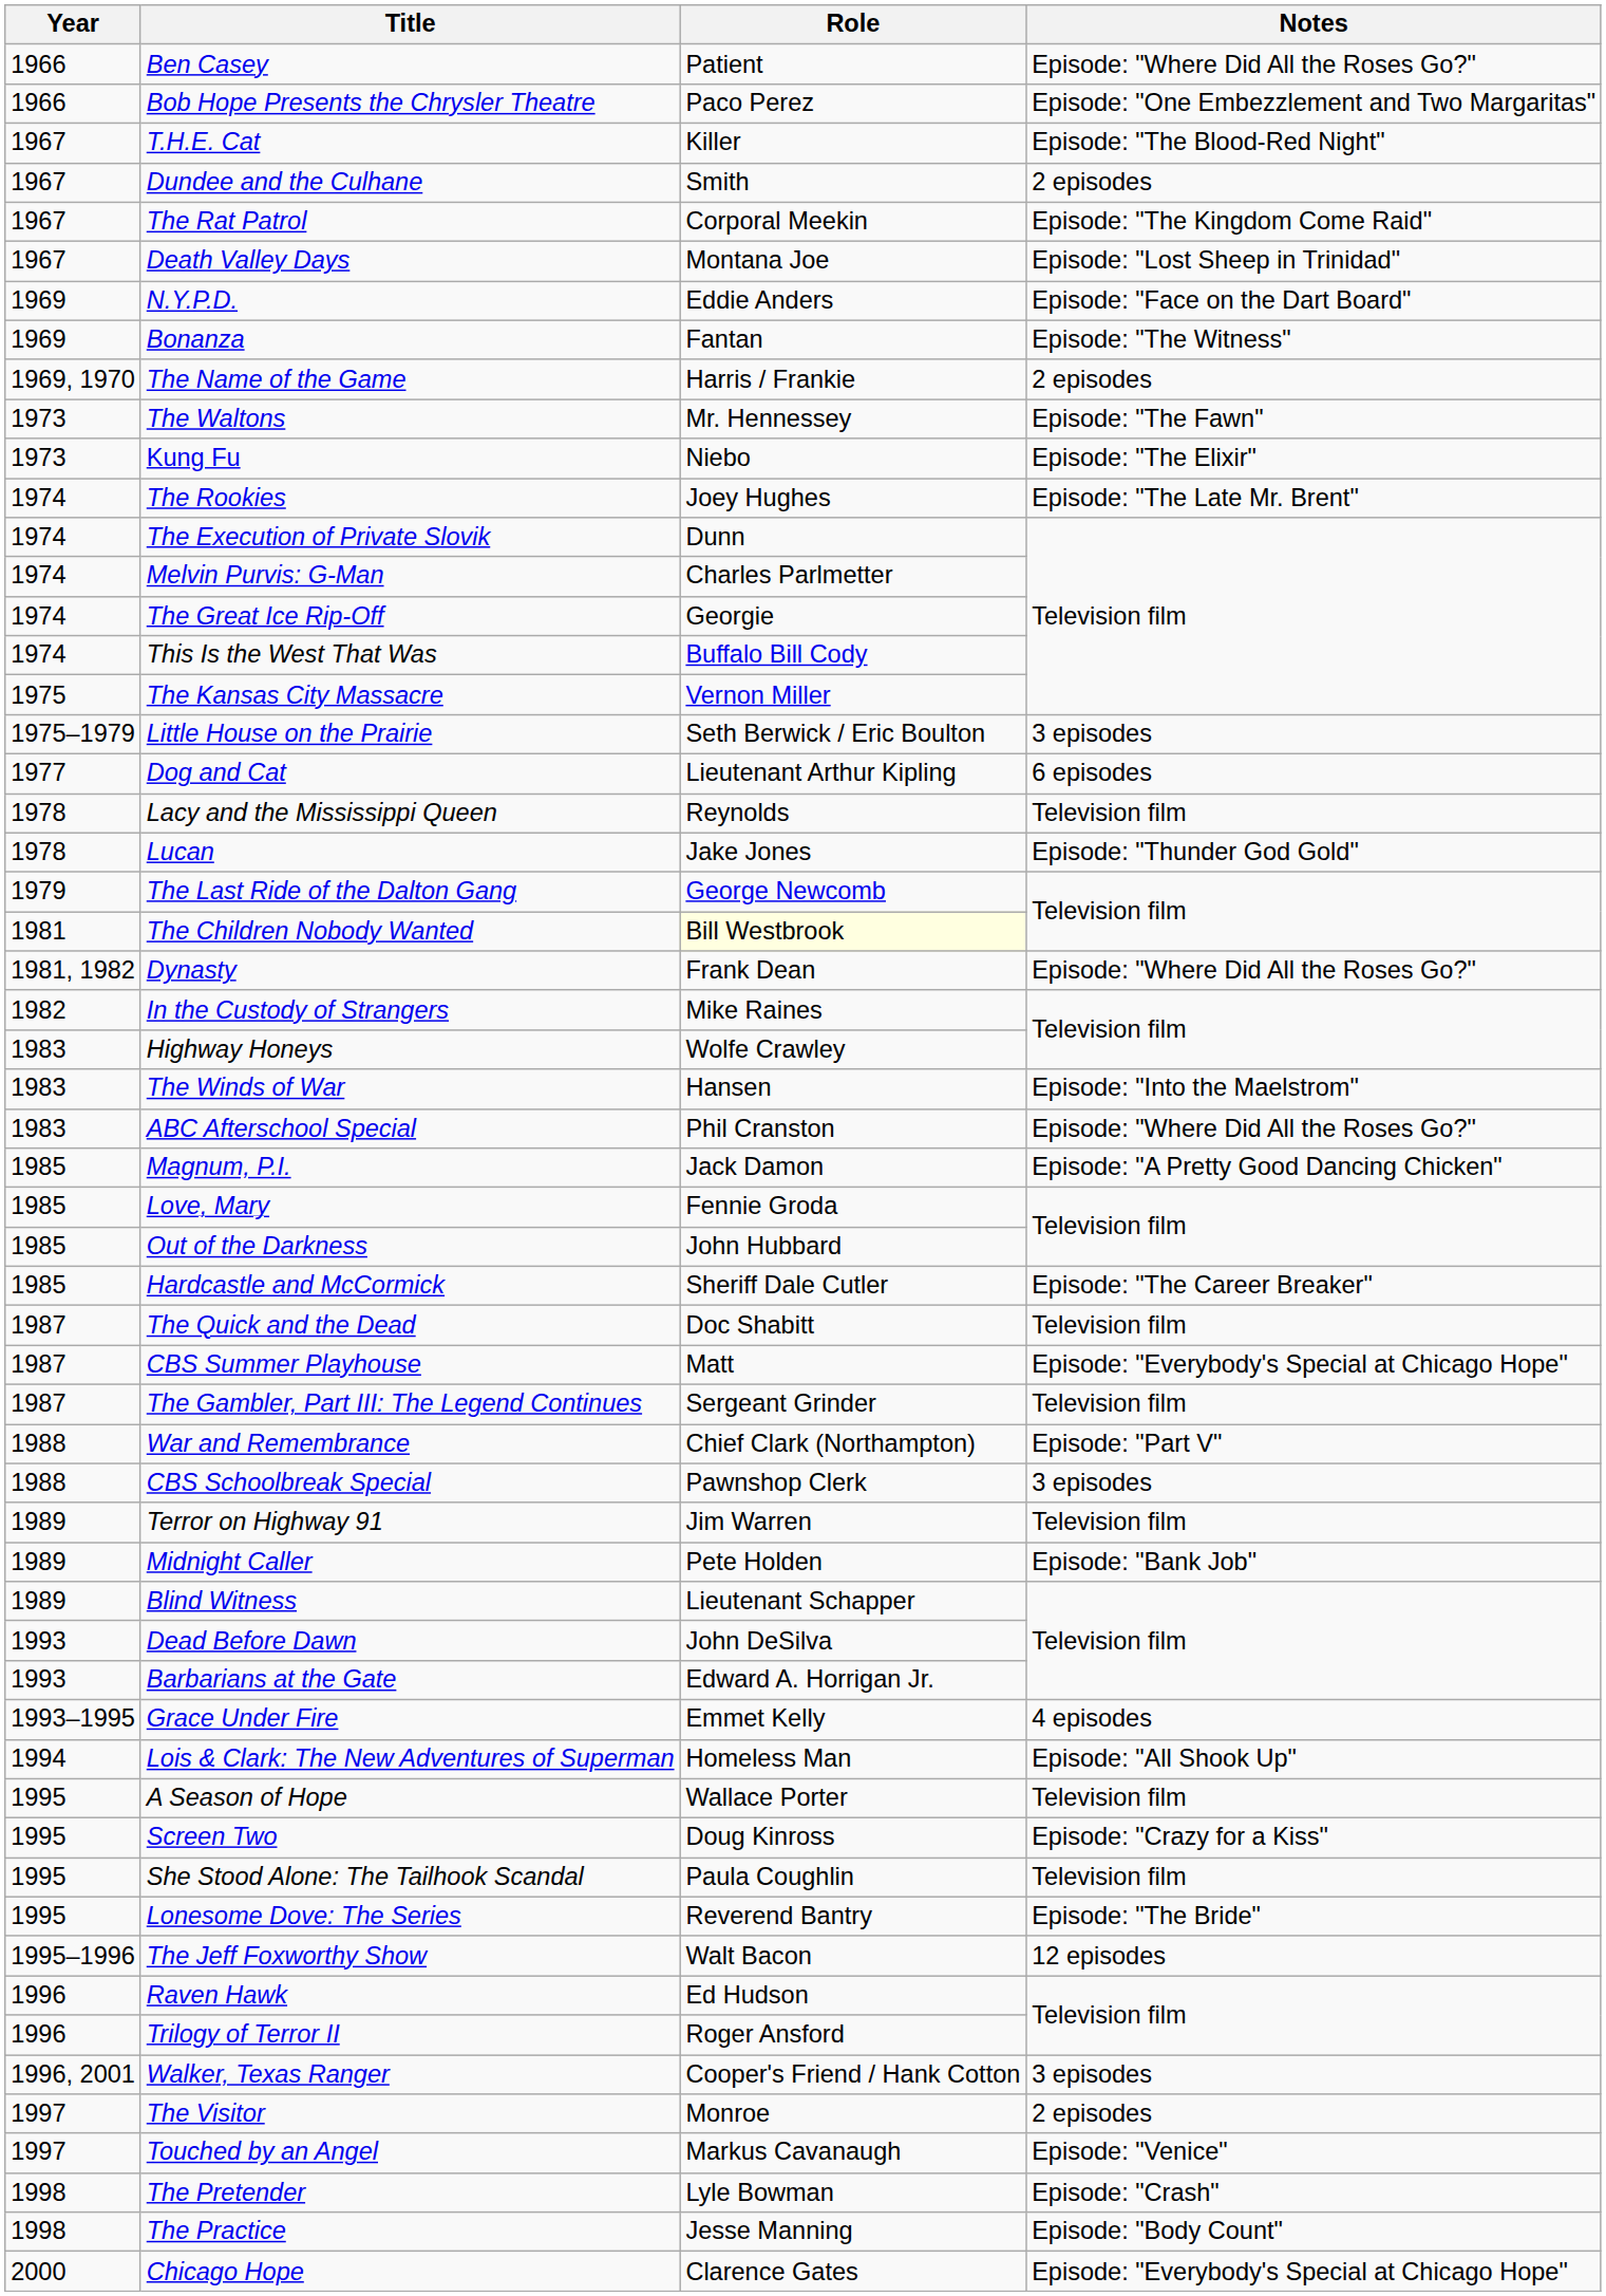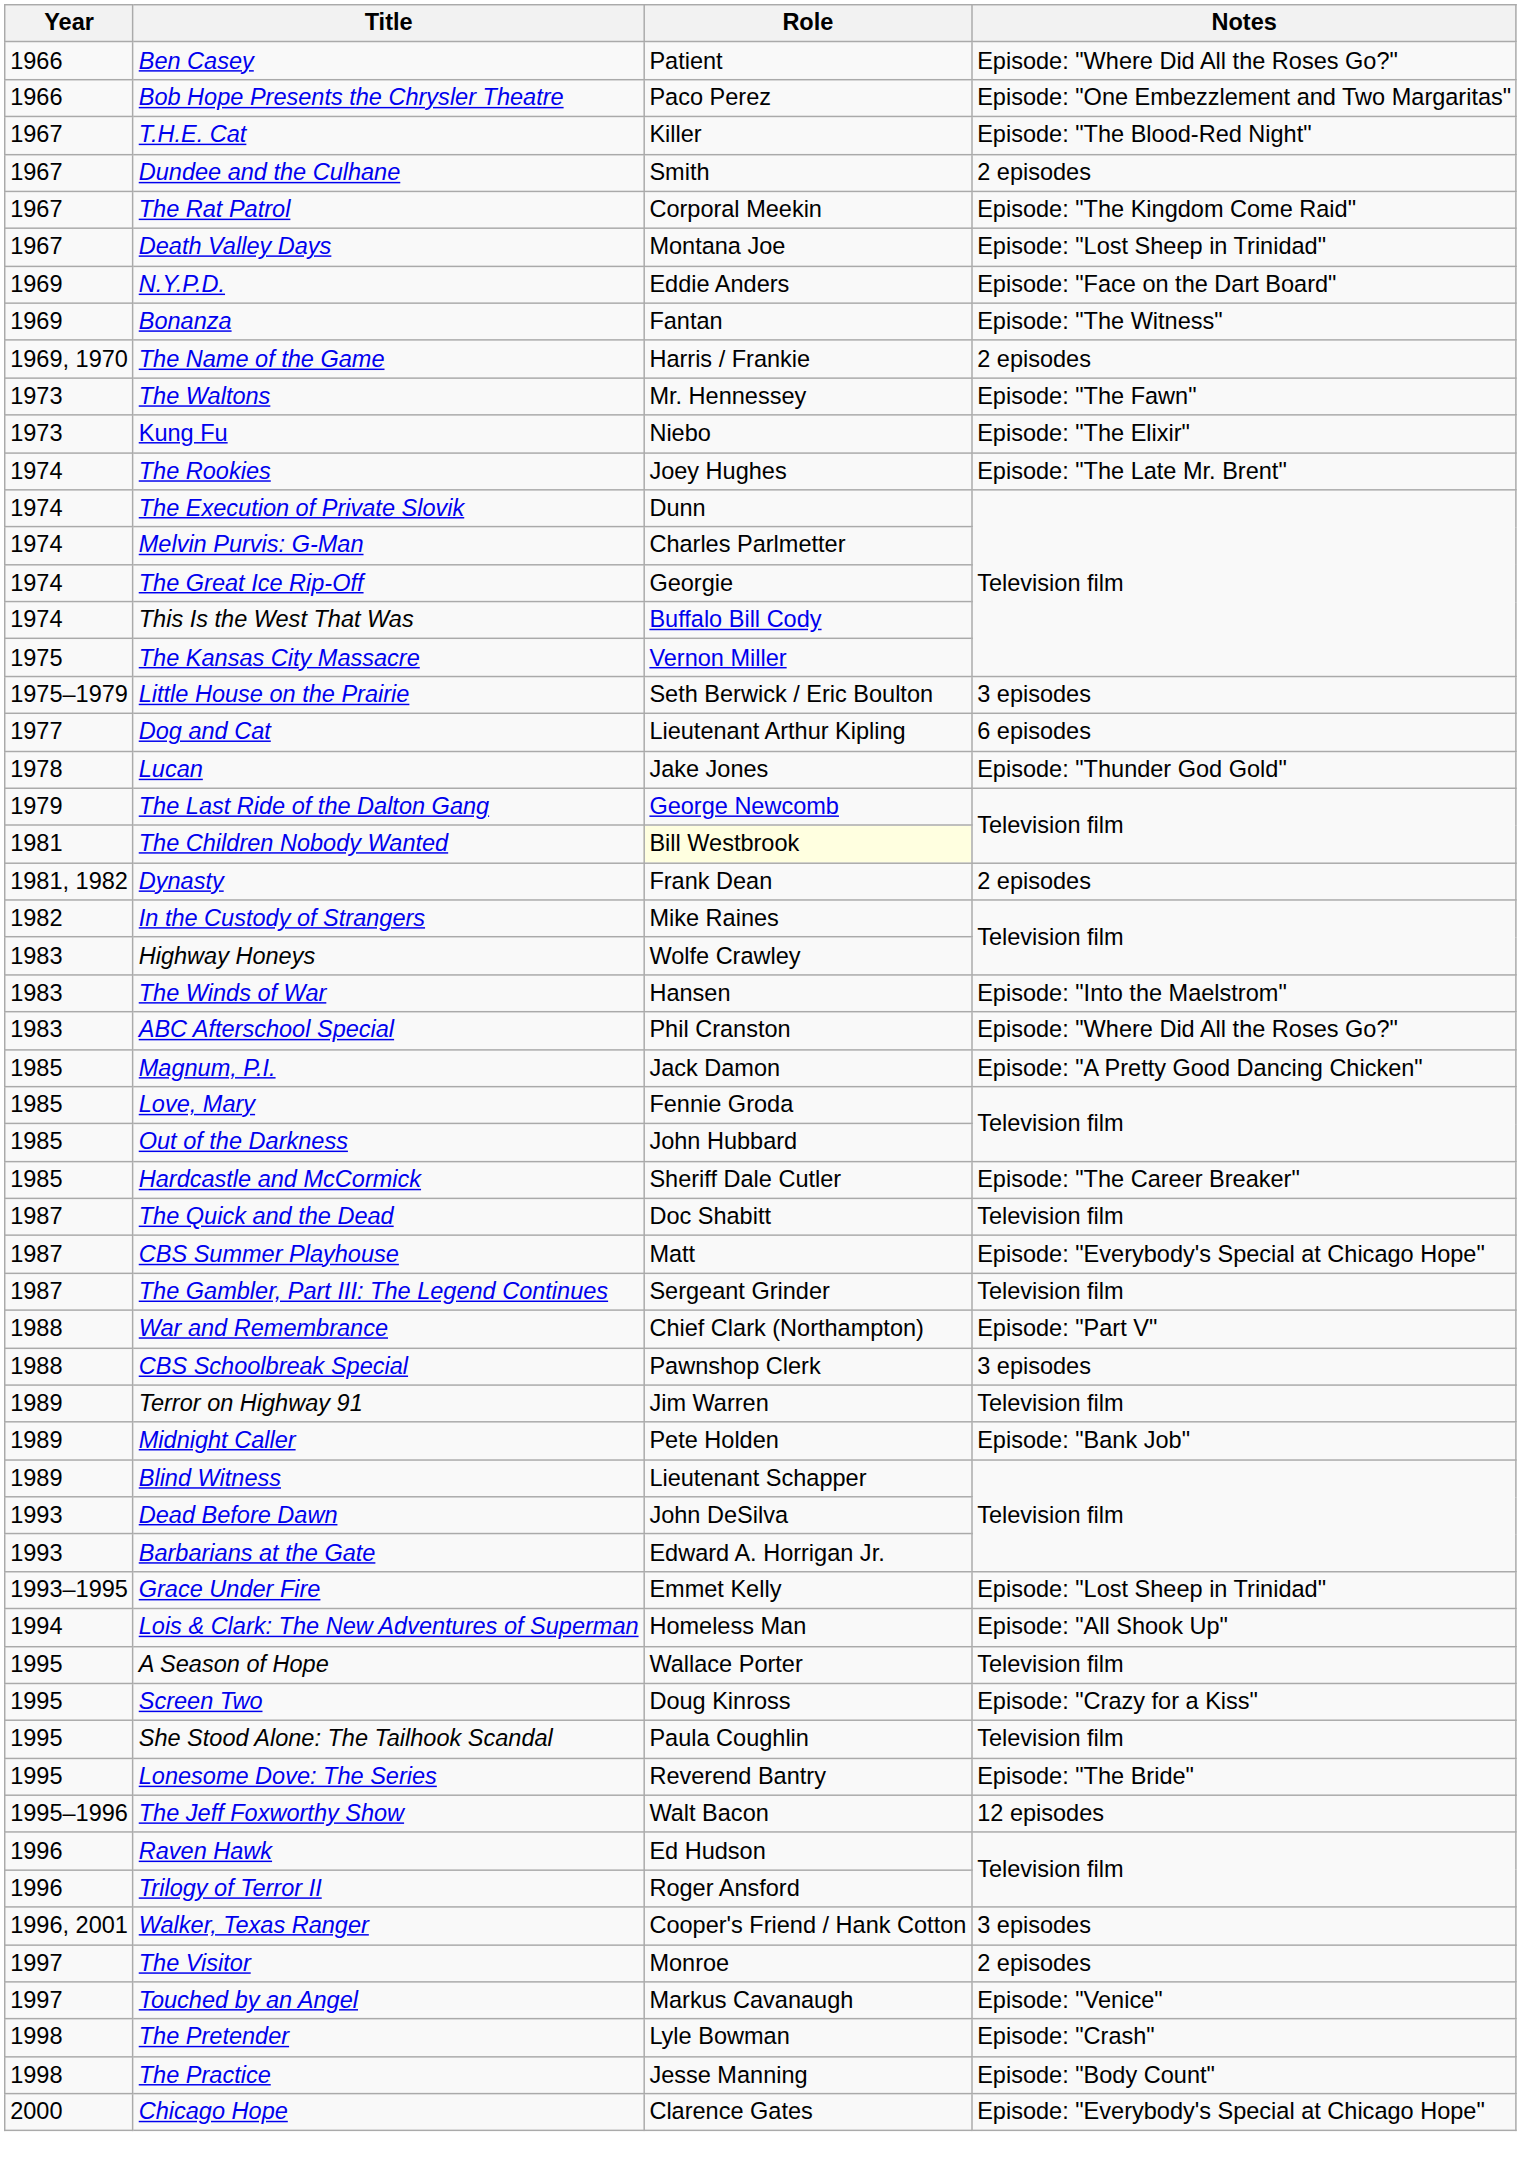- row: 1978 | Lacy and the Mississippi Queen | Reynolds | Television film
Dynasty | Notes: Episode: "Where Did All the Roses Go?" -> 2 episodes
Grace Under Fire | Notes: 4 episodes -> Episode: "Lost Sheep in Trinidad"
